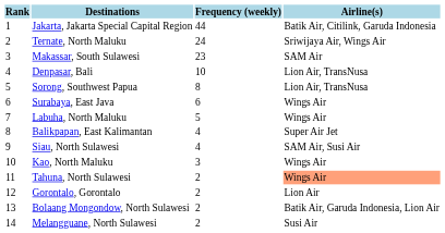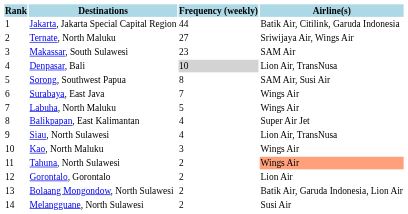Ternate, North Maluku | Frequency (weekly): 24 -> 27
Denpasar, Bali | Frequency (weekly): no background -> lightgrey background
Sorong, Southwest Papua | Airline(s): Lion Air, TransNusa -> SAM Air, Susi Air
Surabaya, East Java | Frequency (weekly): 6 -> 7
Siau, North Sulawesi | Airline(s): SAM Air, Susi Air -> Lion Air, TransNusa
